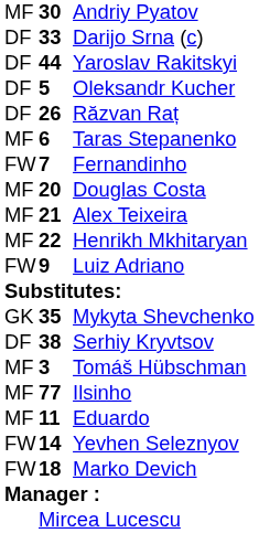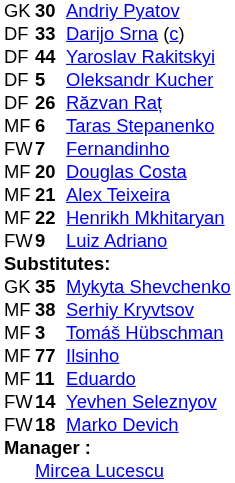Andriy Pyatov | column 1: MF -> GK
Serhiy Kryvtsov | column 1: DF -> MF
